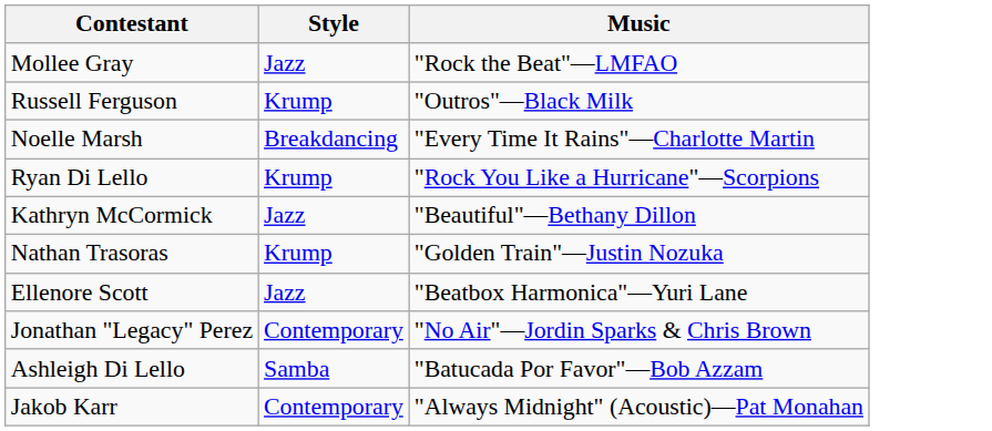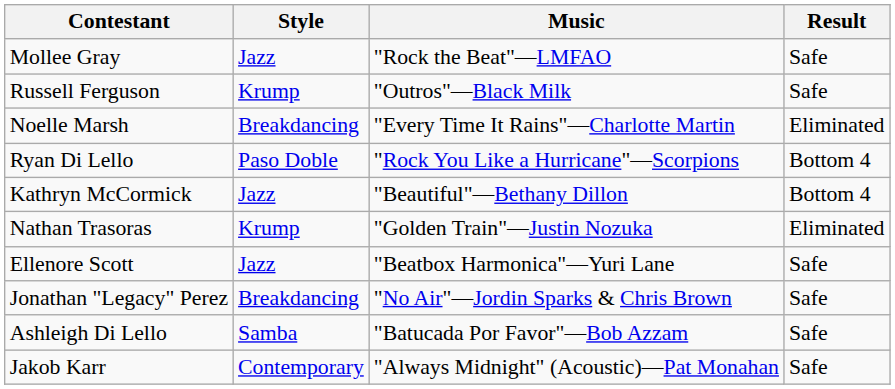+ column: Result | Safe | Safe | Eliminated | Bottom 4 | Bottom 4 | Eliminated | Safe | Safe | Safe | Safe
Ryan Di Lello | Style: Krump -> Paso Doble
Jonathan "Legacy" Perez | Style: Contemporary -> Breakdancing
